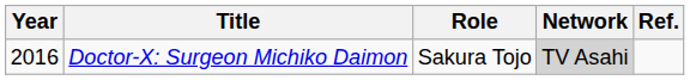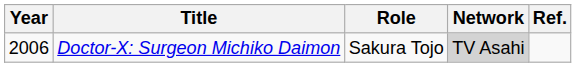Doctor-X: Surgeon Michiko Daimon | Year: 2016 -> 2006
